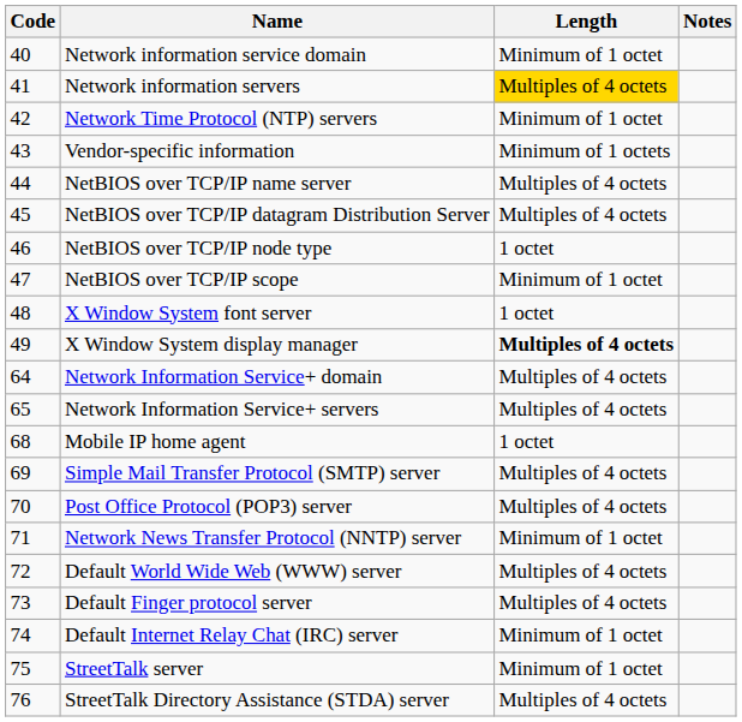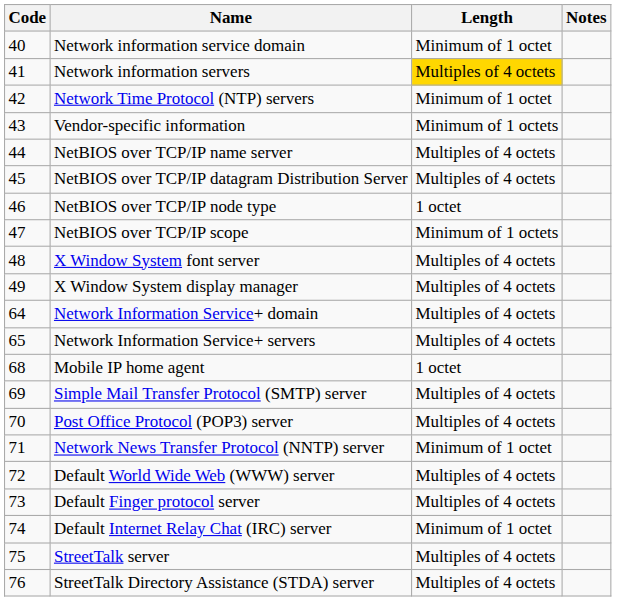NetBIOS over TCP/IP scope | Length: Minimum of 1 octet -> Minimum of 1 octets
X Window System font server | Length: 1 octet -> Multiples of 4 octets
X Window System display manager | Length: bold -> normal
StreetTalk server | Length: Minimum of 1 octet -> Multiples of 4 octets
